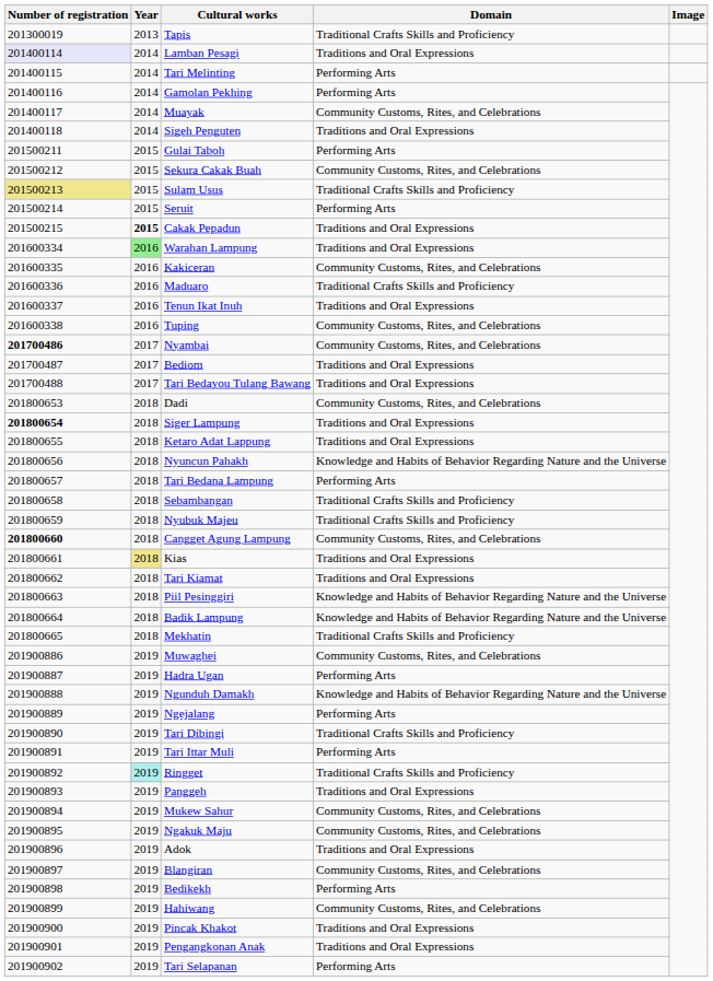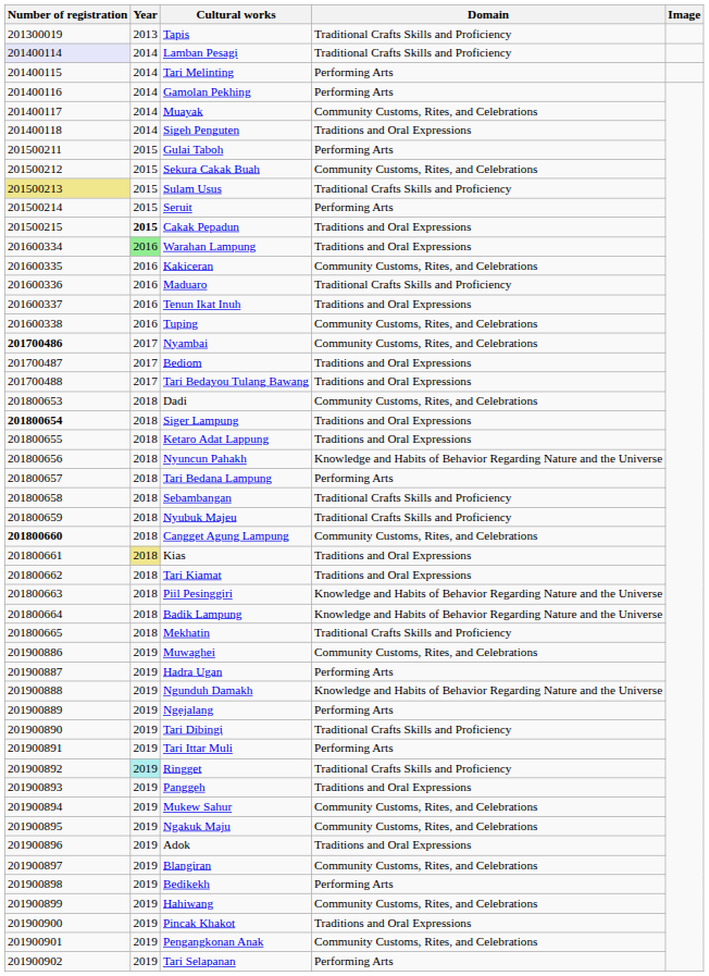Lamban Pesagi | Domain: Traditions and Oral Expressions -> Traditional Crafts Skills and Proficiency
Pengangkonan Anak | Domain: Traditions and Oral Expressions -> Community Customs, Rites, and Celebrations
